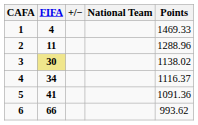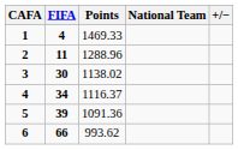columns swapped: +/− <-> Points
3 | FIFA: khaki background -> no background
5 | FIFA: 41 -> 39
